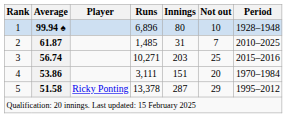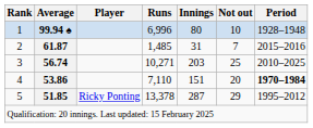1 | Runs: 6,896 -> 6,996
2 | Period: 2010–2025 -> 2015–2016
3 | Period: 2015–2016 -> 2010–2025
4 | Runs: 3,111 -> 7,110
4 | Period: normal -> bold
5 | Average: 51.58 -> 51.85
